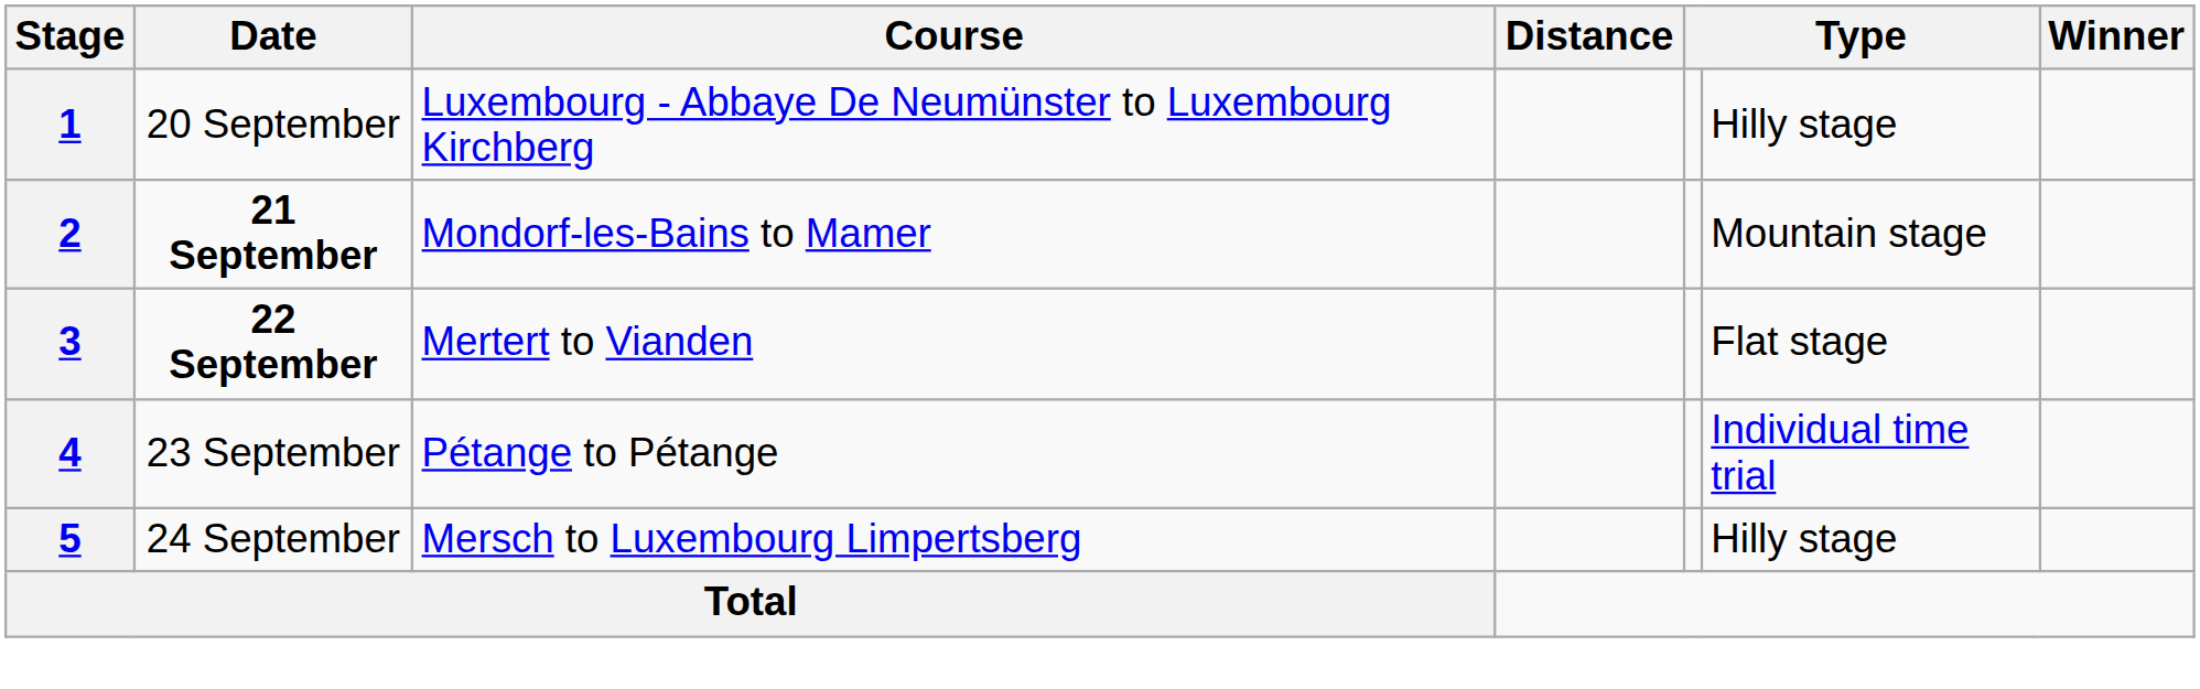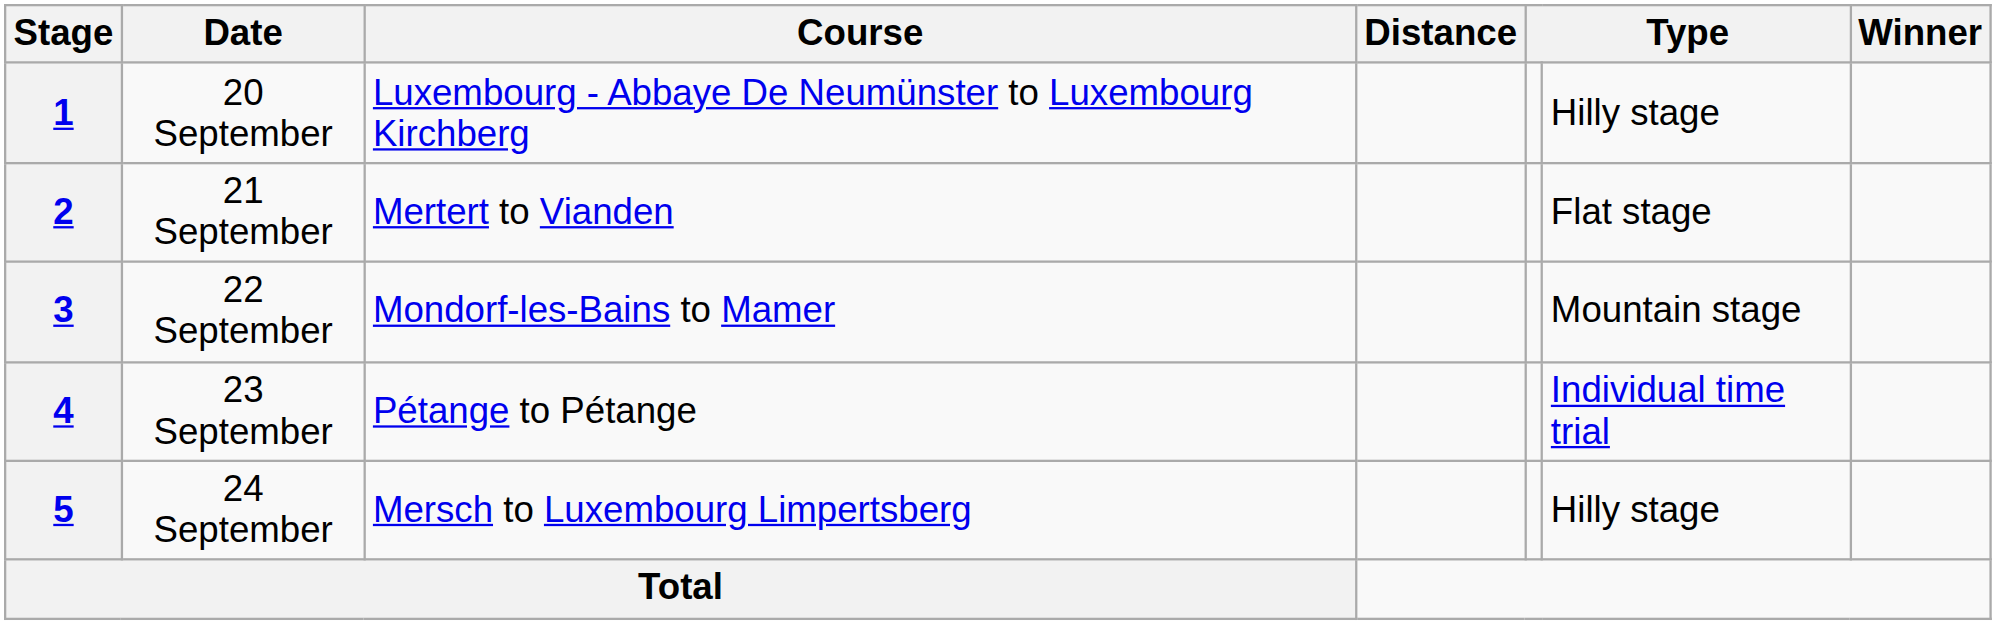2 | Date: bold -> normal
2 | Course: Mondorf-les-Bains to Mamer -> Mertert to Vianden
2 | column 6: Mountain stage -> Flat stage
3 | Date: bold -> normal
3 | Course: Mertert to Vianden -> Mondorf-les-Bains to Mamer
3 | column 6: Flat stage -> Mountain stage
